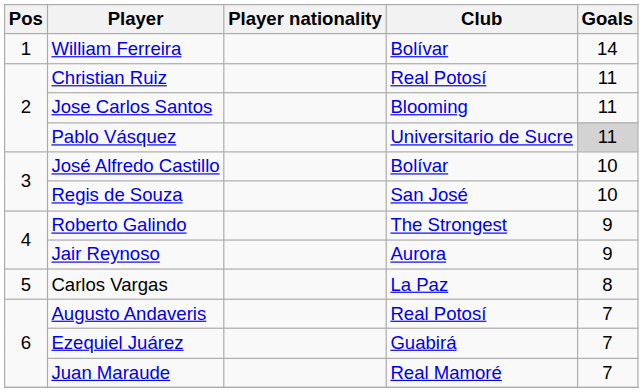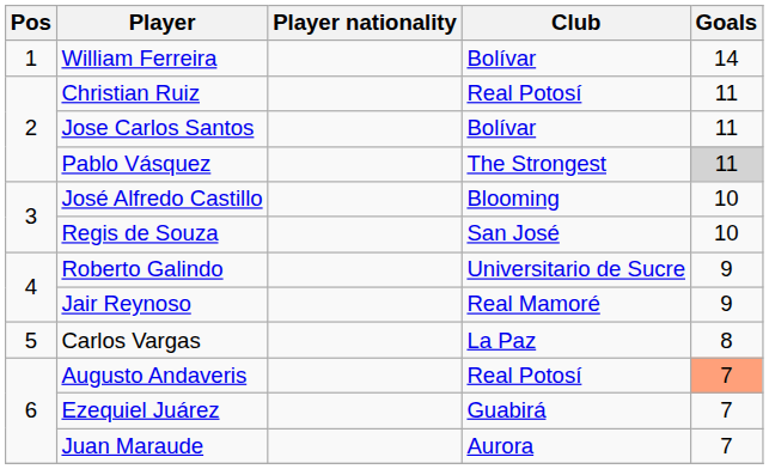Jose Carlos Santos | Club: Blooming -> Bolívar
Pablo Vásquez | Club: Universitario de Sucre -> The Strongest
José Alfredo Castillo | Club: Bolívar -> Blooming
Roberto Galindo | Club: The Strongest -> Universitario de Sucre
Jair Reynoso | Club: Aurora -> Real Mamoré
Augusto Andaveris | Goals: no background -> lightsalmon background
Juan Maraude | Club: Real Mamoré -> Aurora
